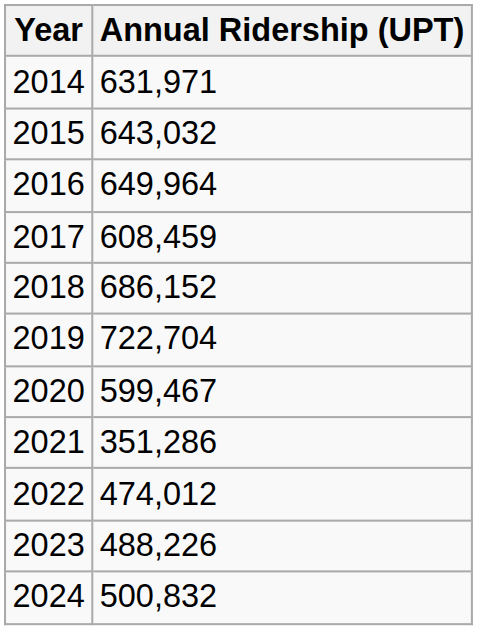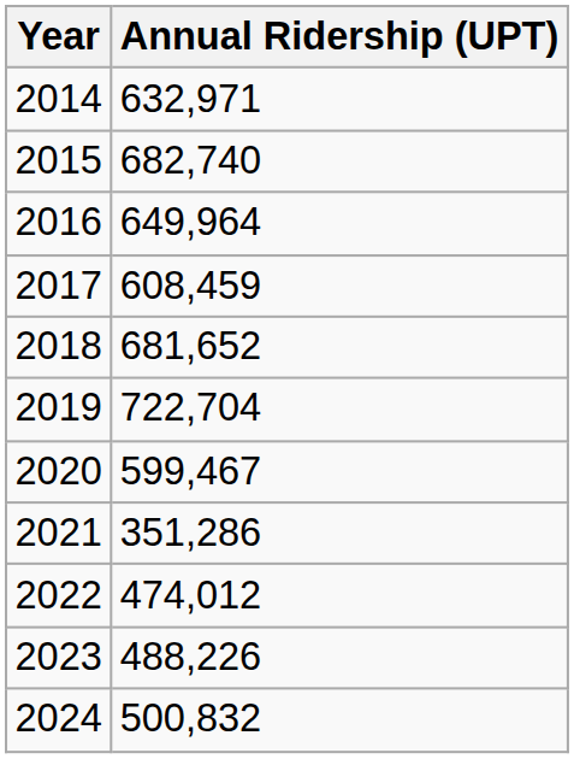2014 | Annual Ridership (UPT): 631,971 -> 632,971
2015 | Annual Ridership (UPT): 643,032 -> 682,740
2018 | Annual Ridership (UPT): 686,152 -> 681,652
